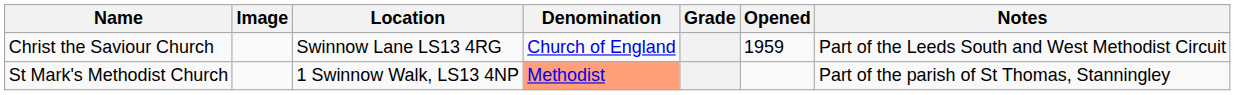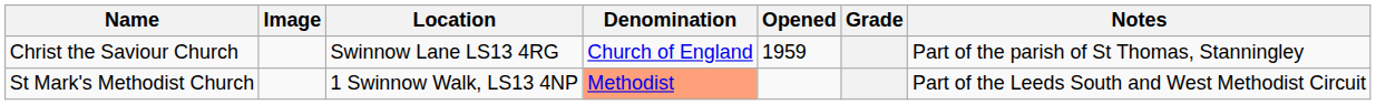columns swapped: Grade <-> Opened
Christ the Saviour Church | Notes: Part of the Leeds South and West Methodist Circuit -> Part of the parish of St Thomas, Stanningley
St Mark's Methodist Church | Notes: Part of the parish of St Thomas, Stanningley -> Part of the Leeds South and West Methodist Circuit
